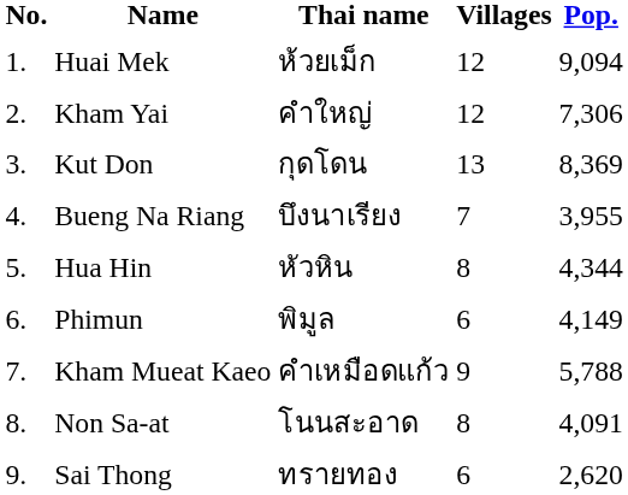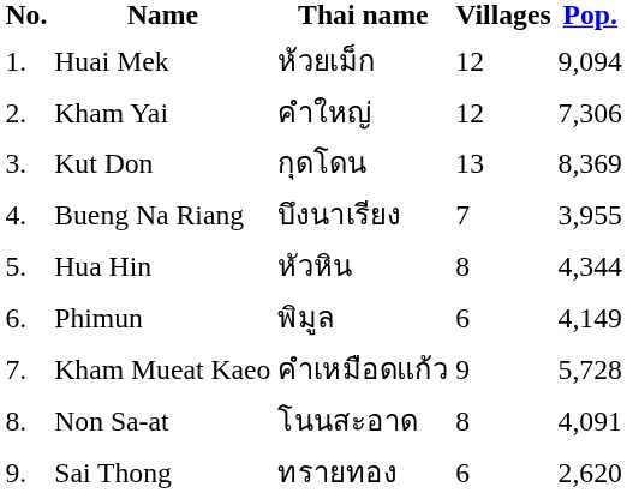Kham Mueat Kaeo | Pop.: 5,788 -> 5,728
